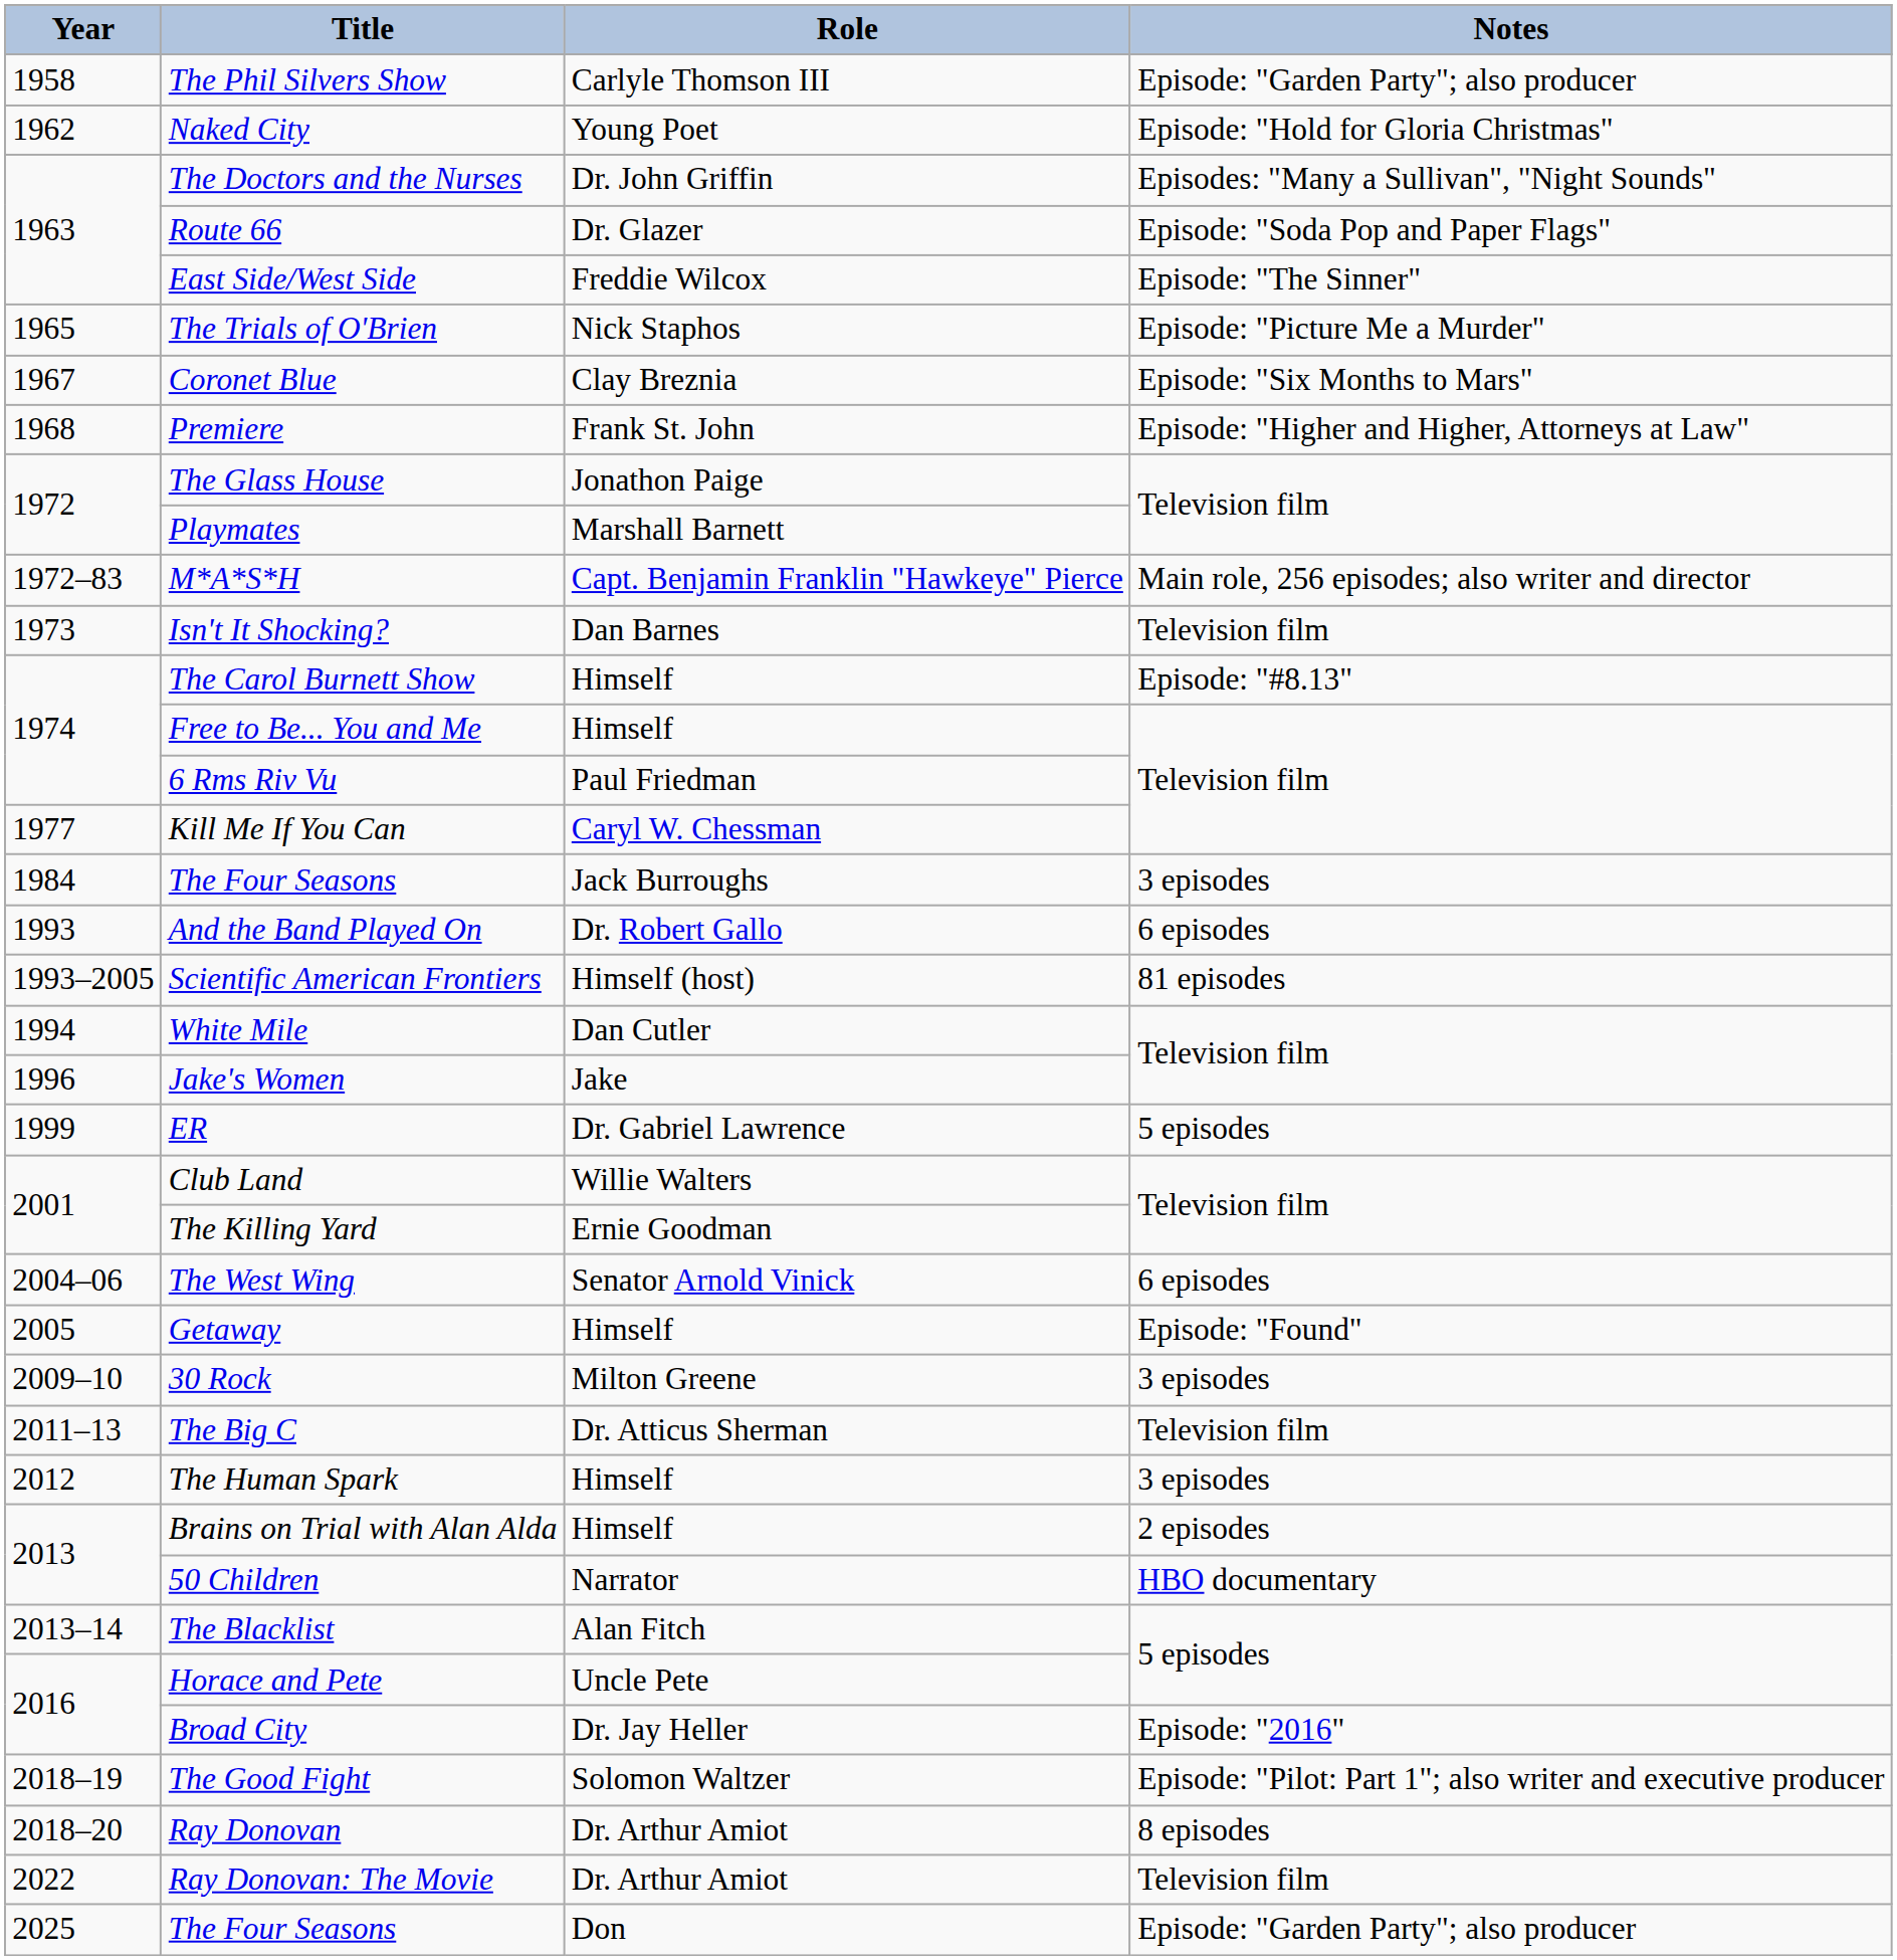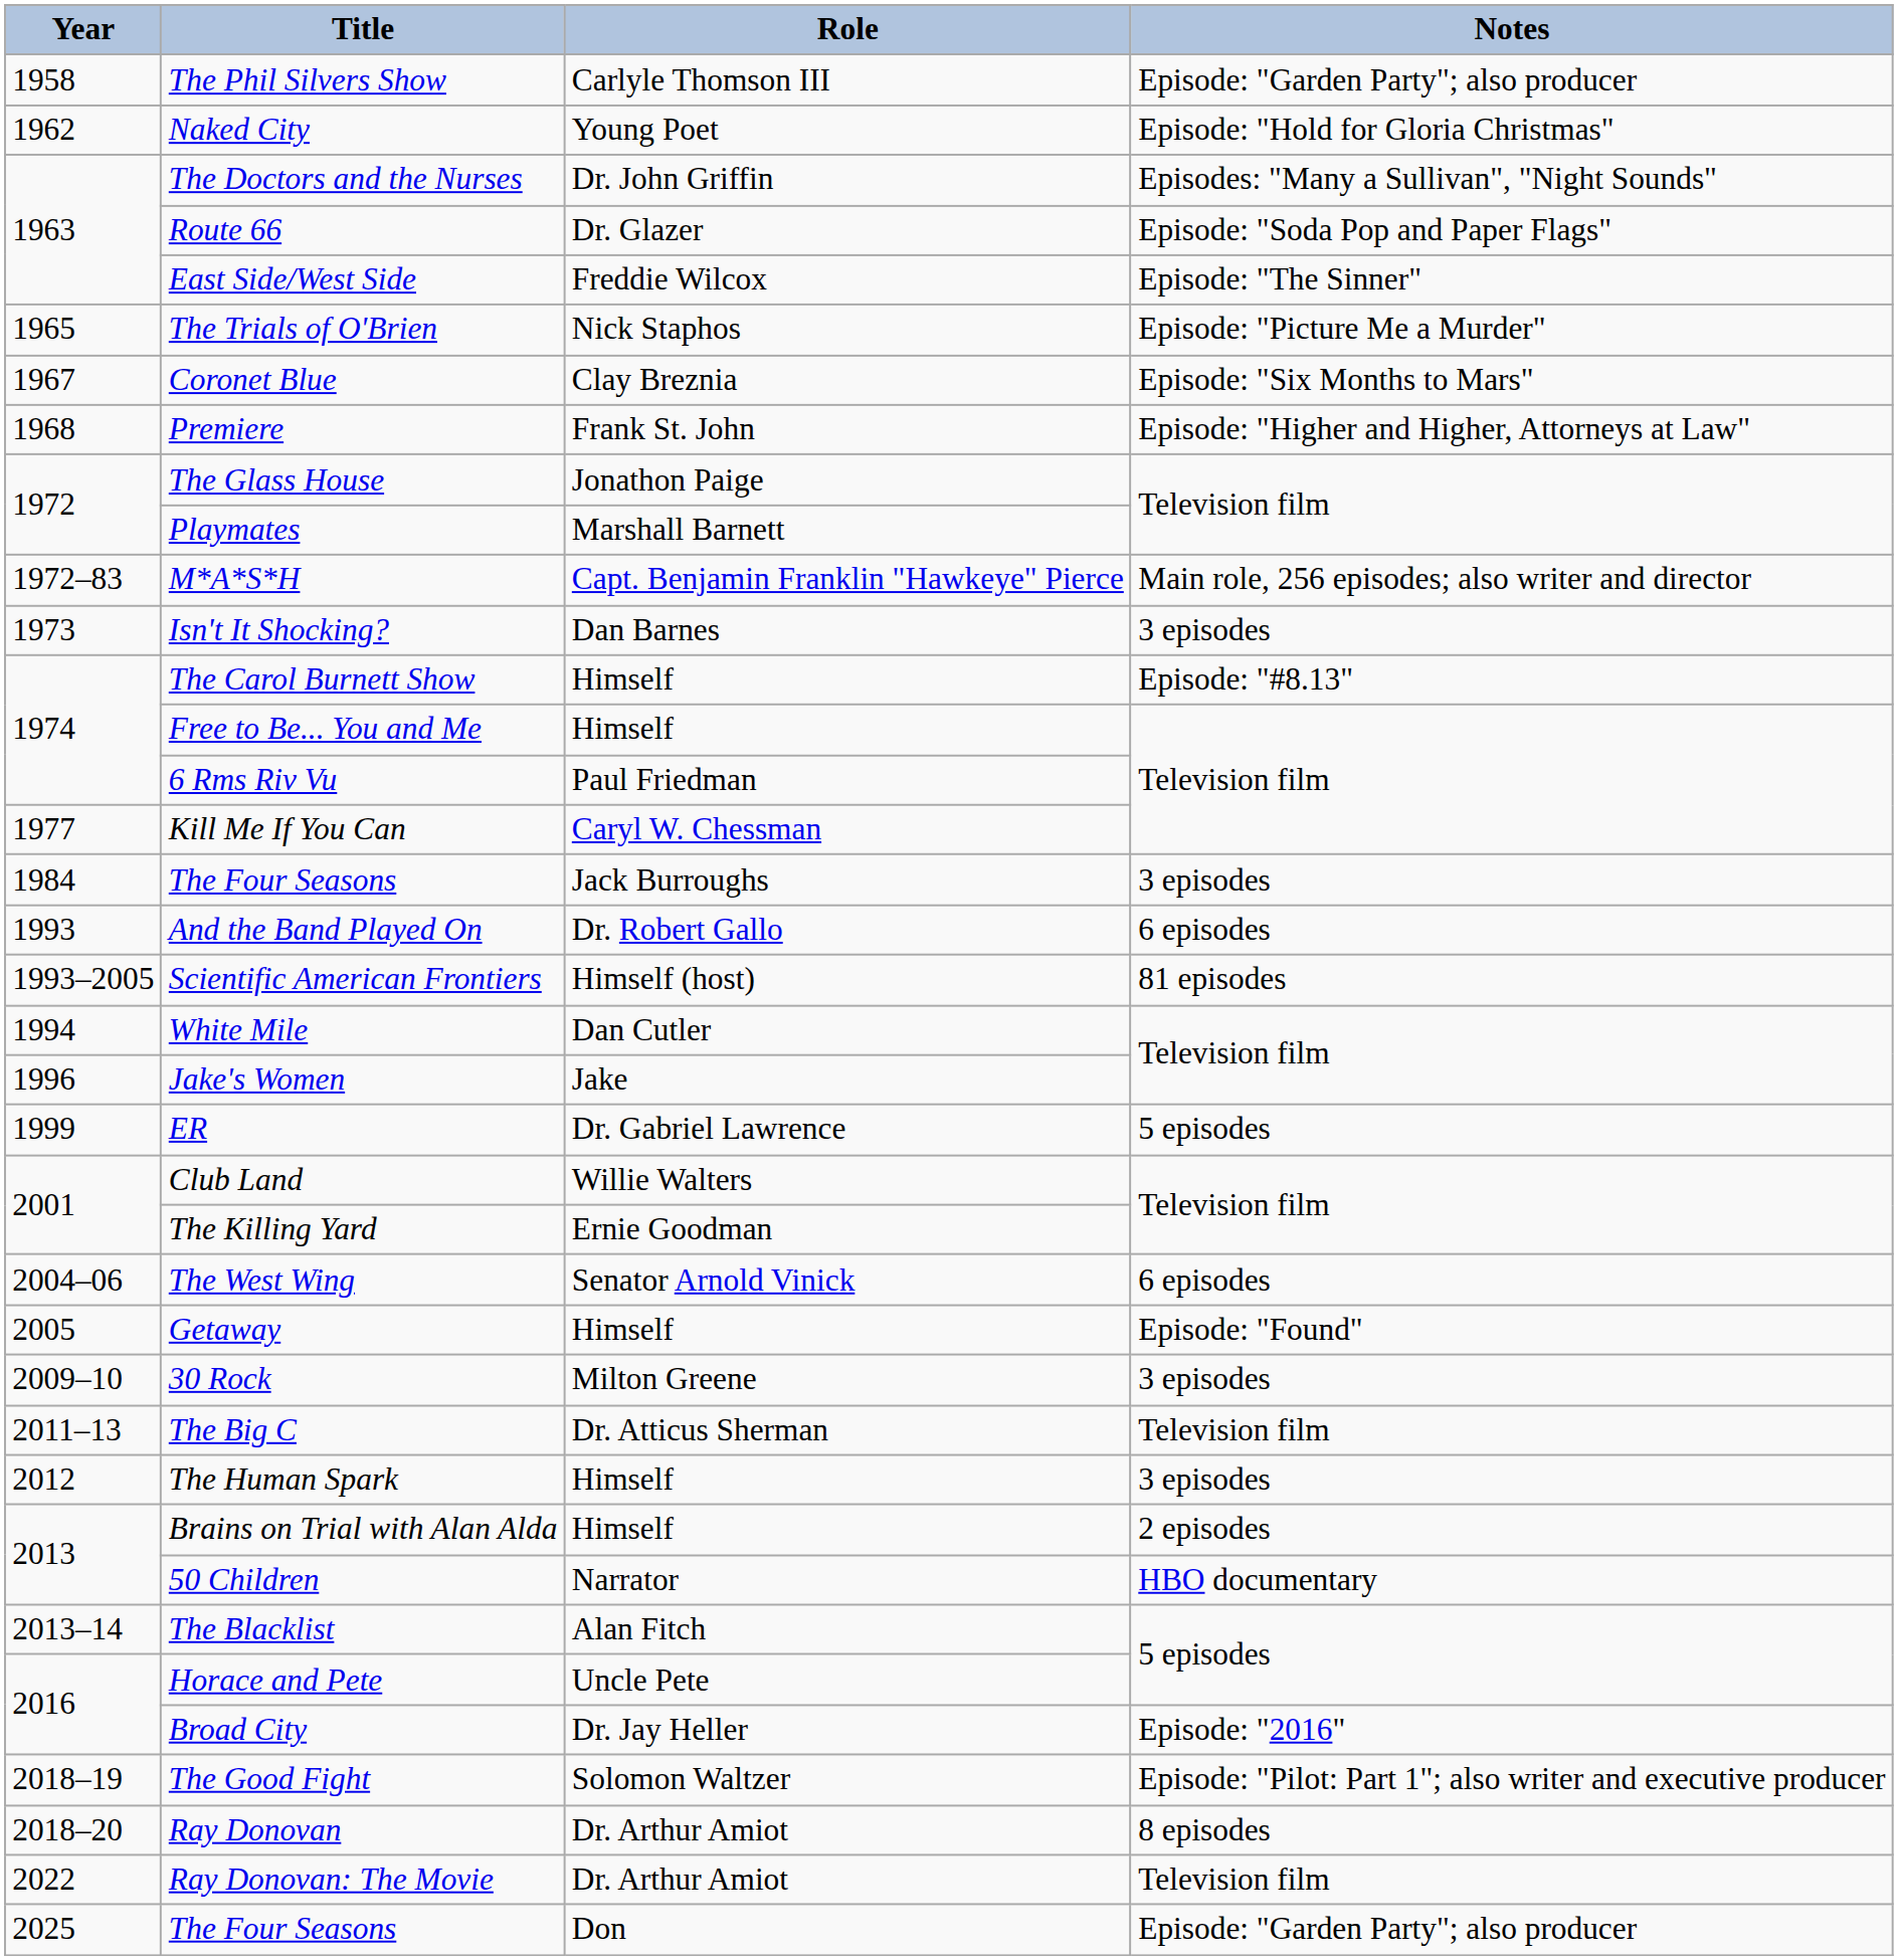Isn't It Shocking? | Notes: Television film -> 3 episodes
